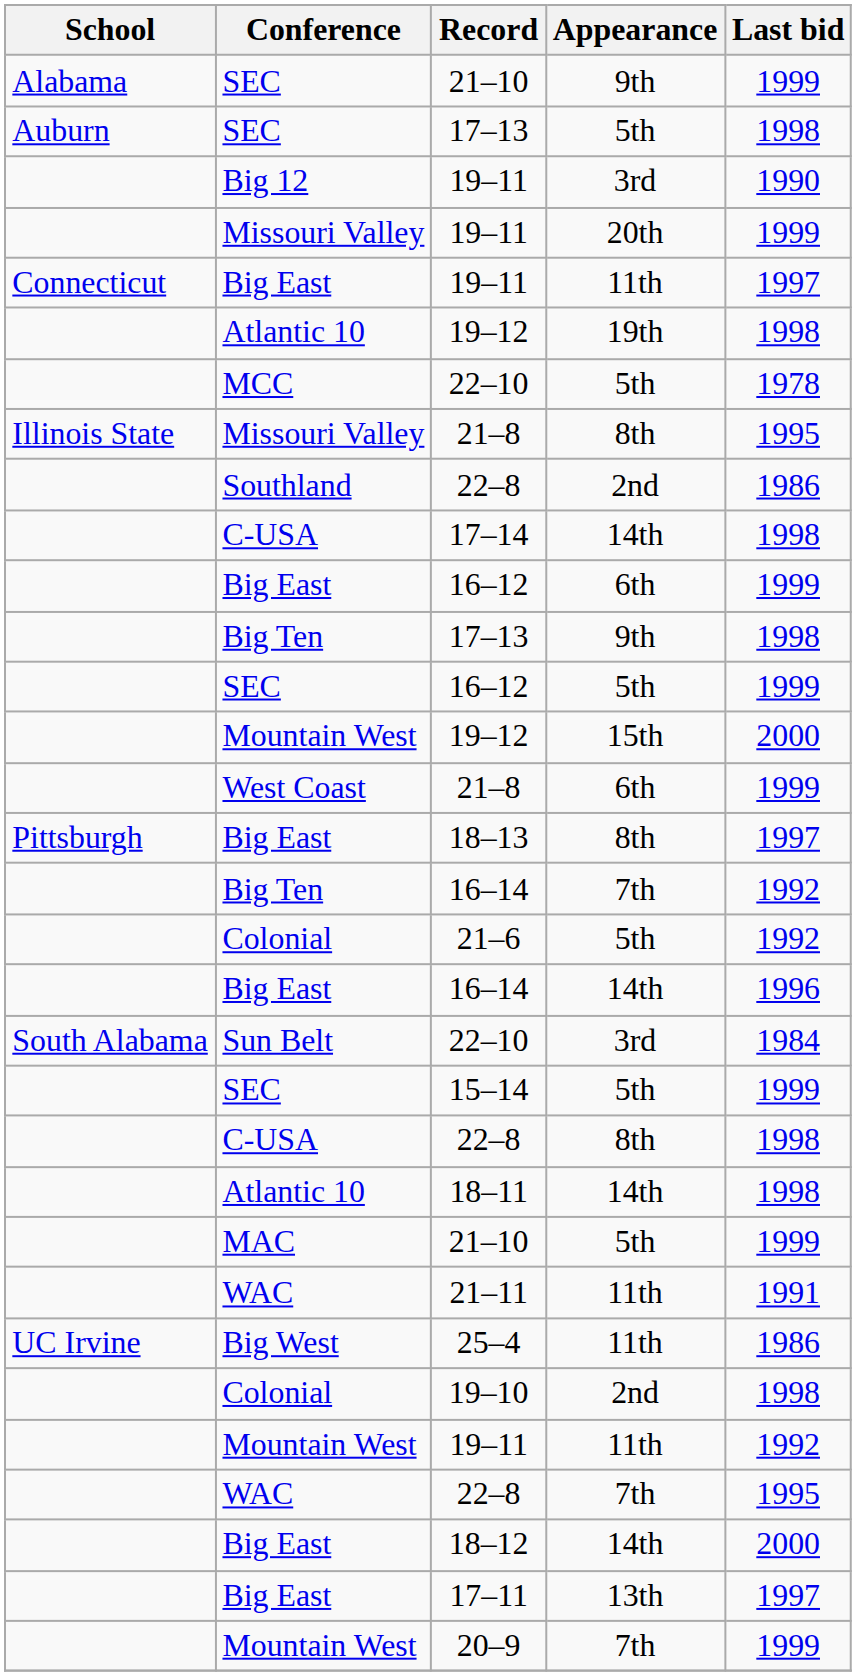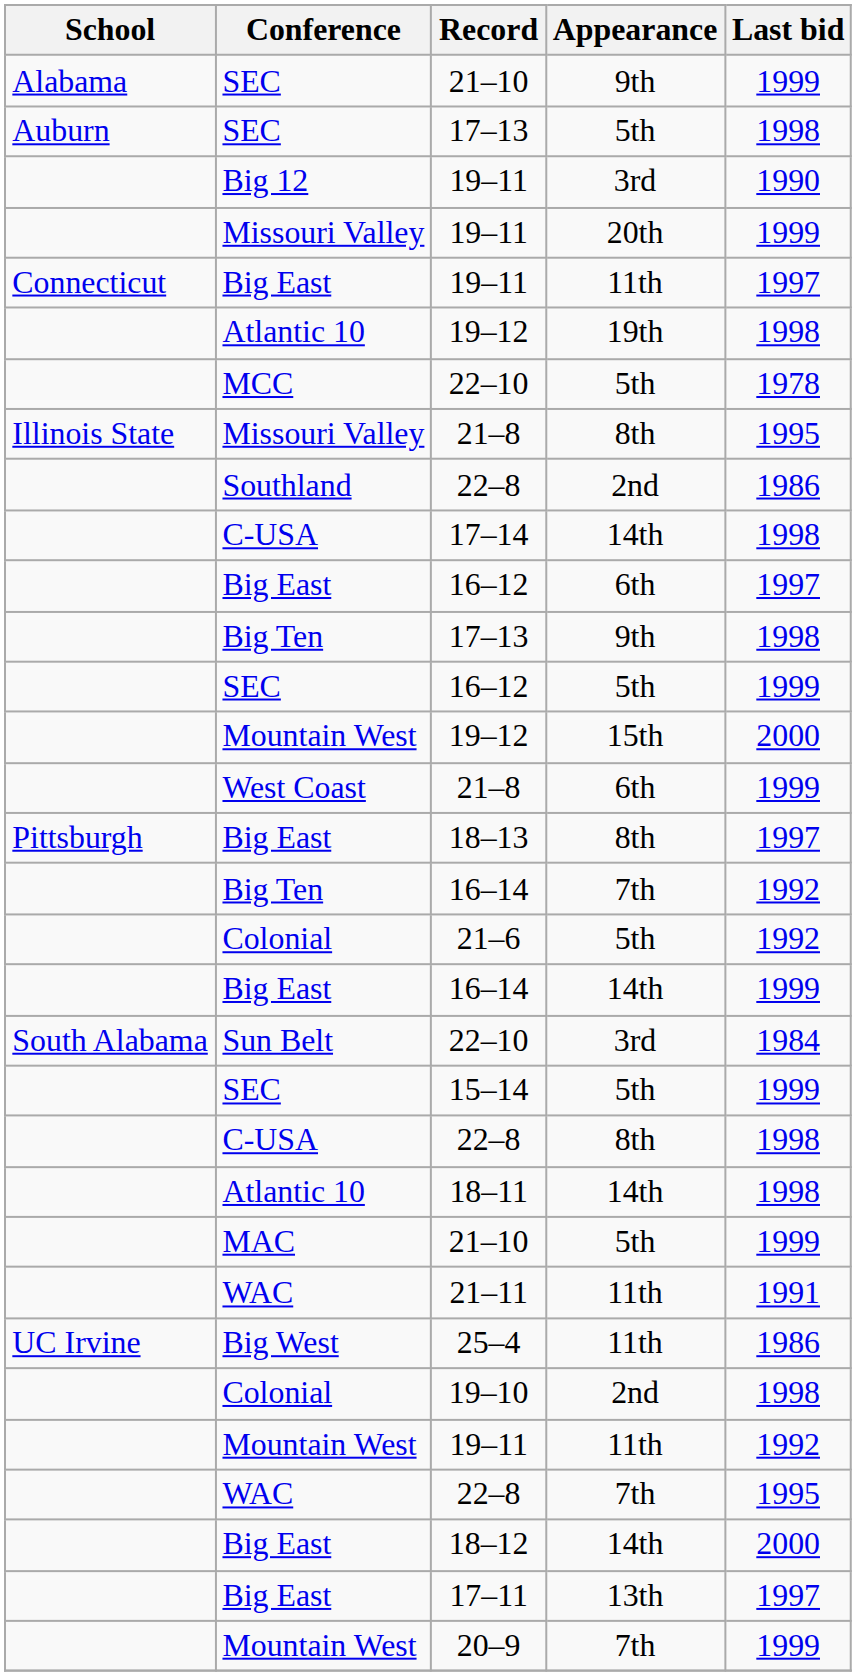Big East / 16–12 | Last bid: 1999 -> 1997
Big East / 16–14 | Last bid: 1996 -> 1999
